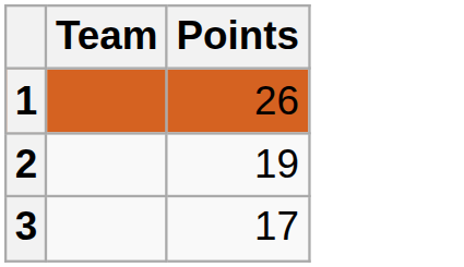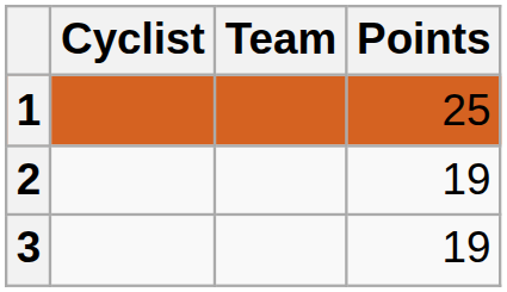+ column: Cyclist
1 | Points: 26 -> 25
3 | Points: 17 -> 19
